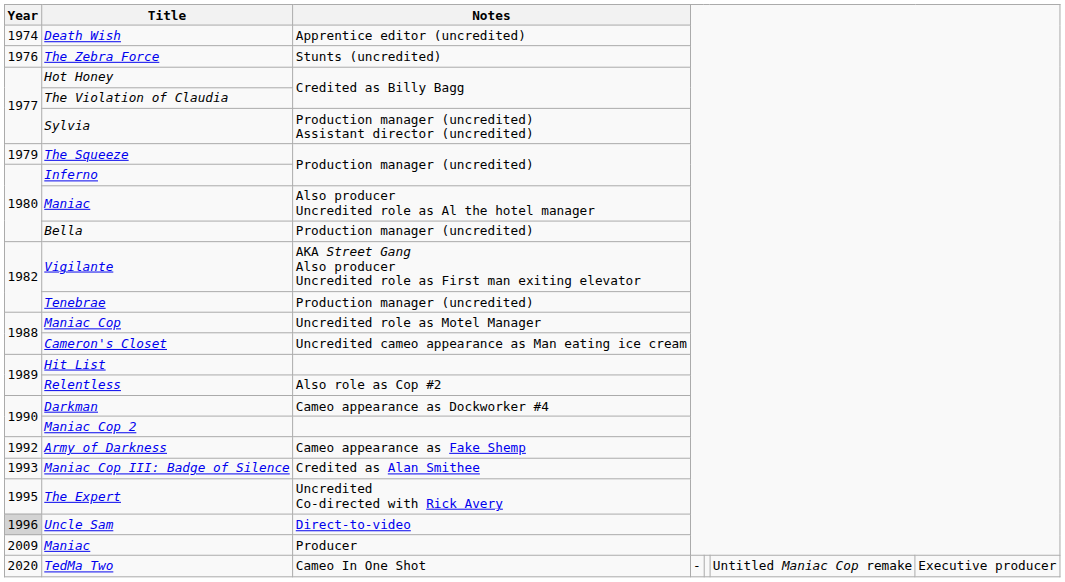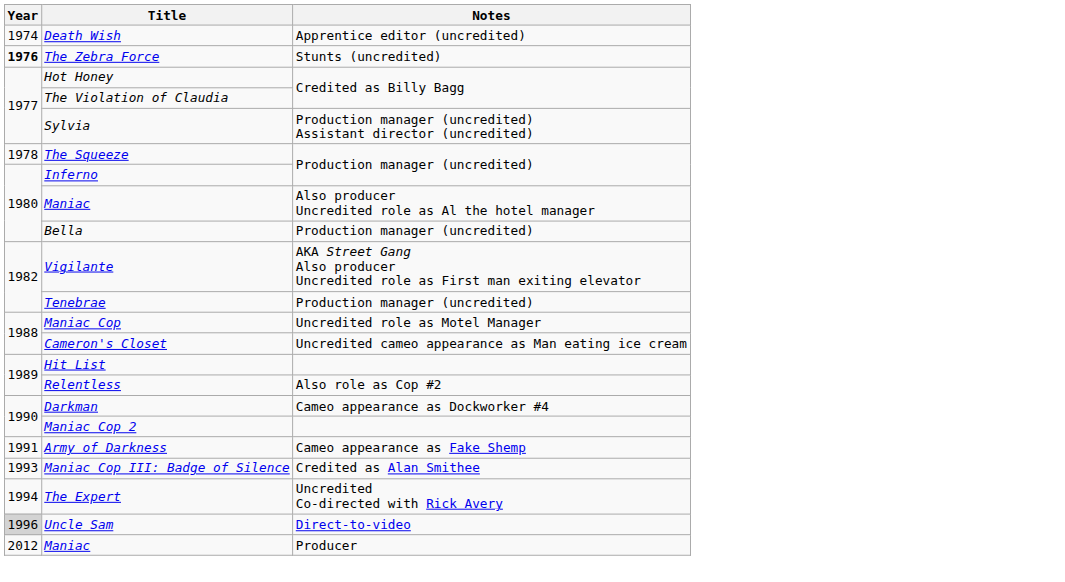The Zebra Force | Year: normal -> bold
The Squeeze | Year: 1979 -> 1978
Army of Darkness | Year: 1992 -> 1991
The Expert | Year: 1995 -> 1994
Maniac / Producer | Year: 2009 -> 2012
- row: 2020 | TedMa Two | Cameo In One Shot | - | Untitled Maniac Cop remake | Executive producer
